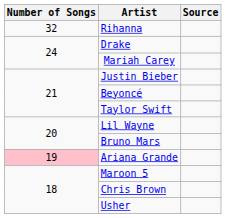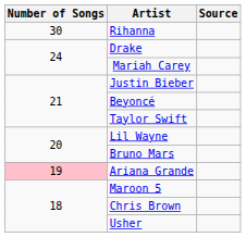Rihanna | Number of Songs: 32 -> 30
